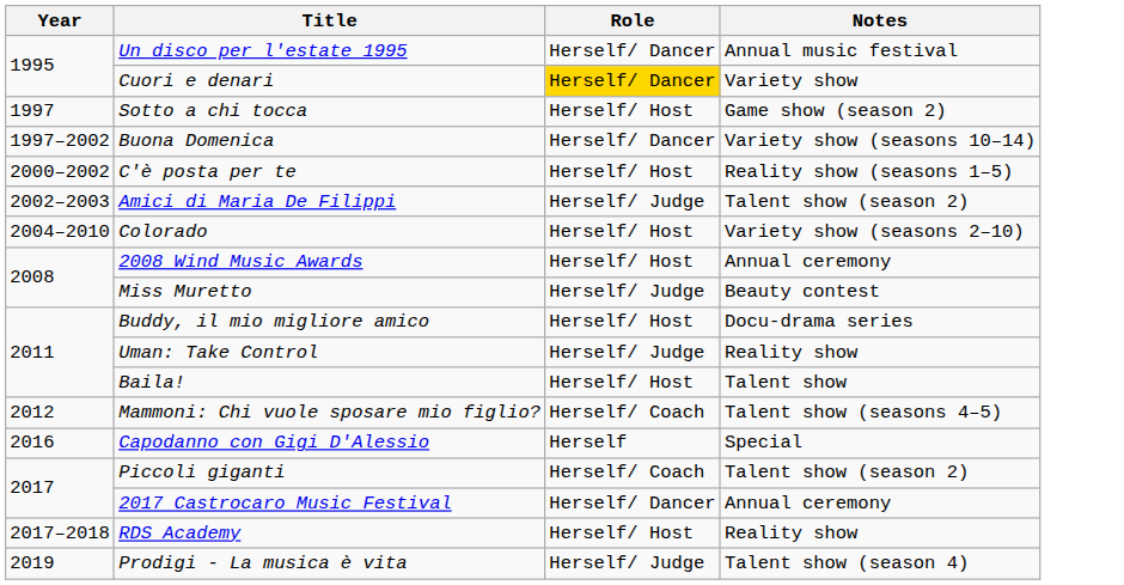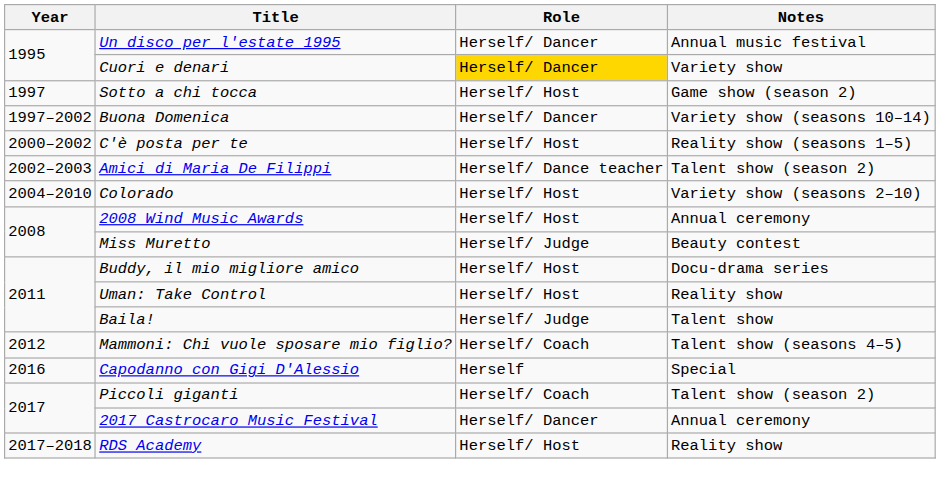Amici di Maria De Filippi | Role: Herself/ Judge -> Herself/ Dance teacher
Uman: Take Control | Role: Herself/ Judge -> Herself/ Host
Baila! | Role: Herself/ Host -> Herself/ Judge
- row: 2019 | Prodigi - La musica è vita | Herself/ Judge | Talent show (season 4)
